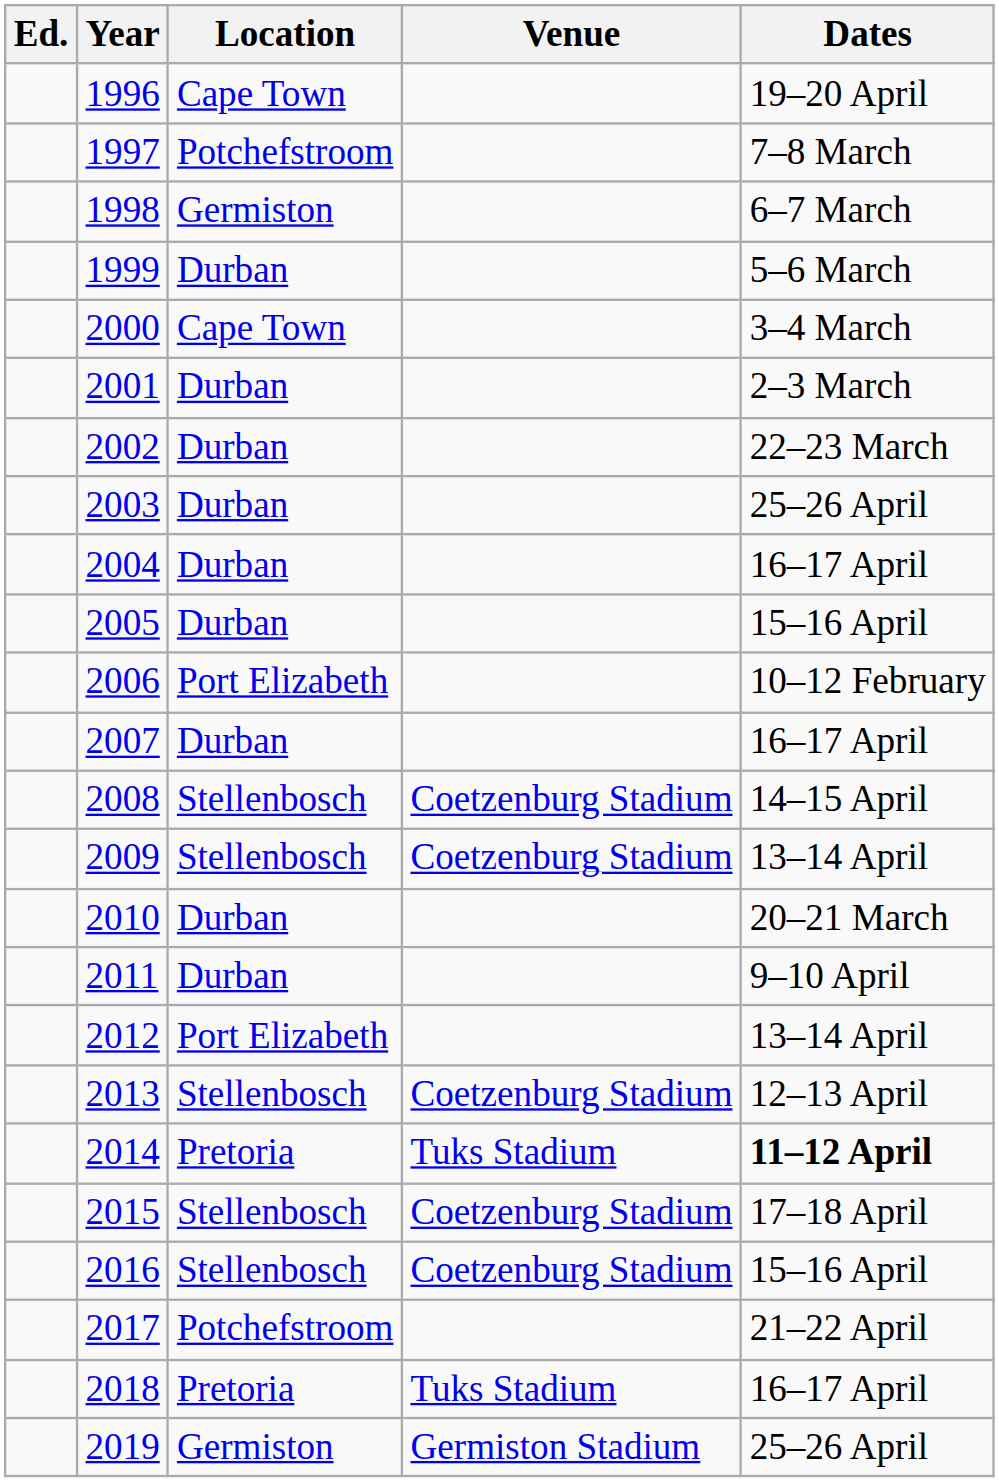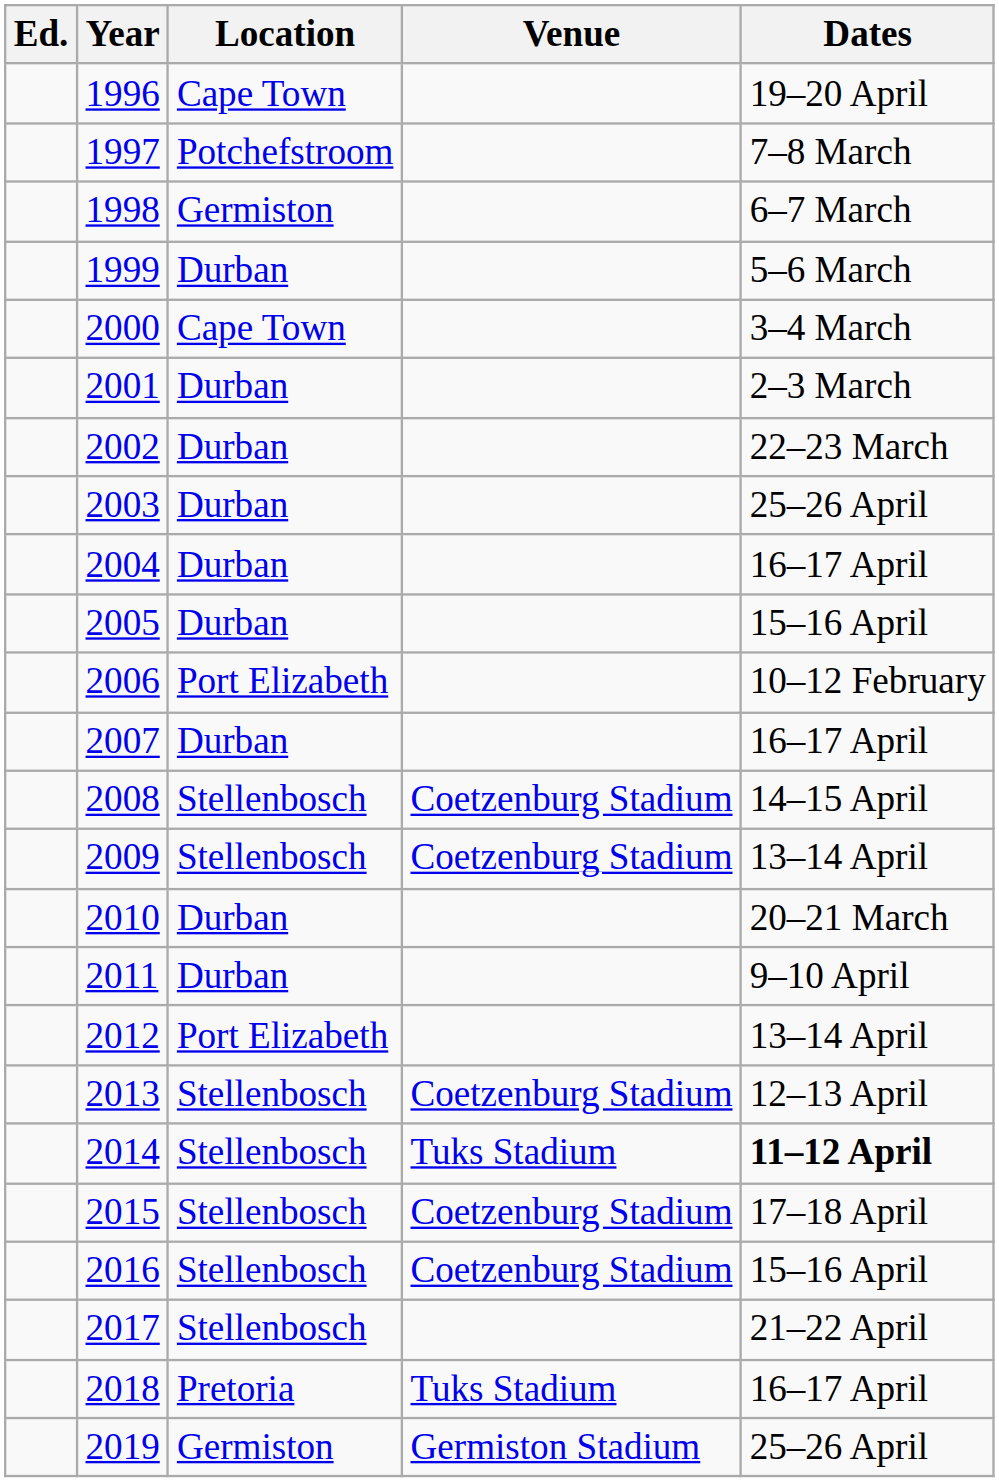2014 | Location: Pretoria -> Stellenbosch
2017 | Location: Potchefstroom -> Stellenbosch
